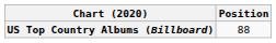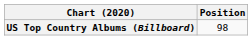US Top Country Albums (Billboard) | Position: 88 -> 98
